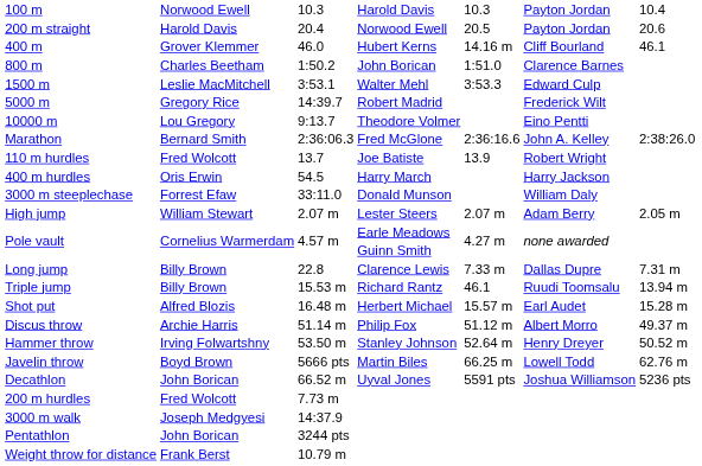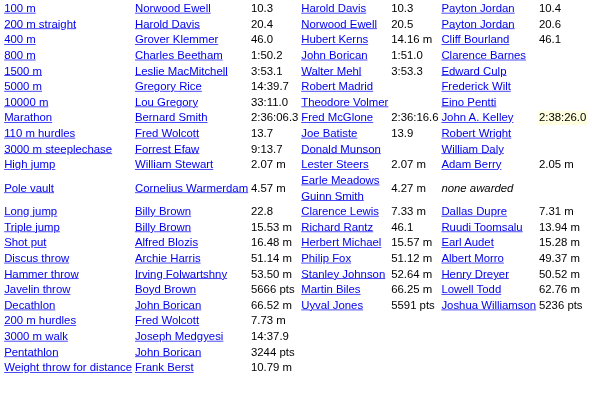10000 m | column 3: 9:13.7 -> 33:11.0
Marathon | column 7: no background -> lightyellow background
- row: 400 m hurdles | Oris Erwin | 54.5 | Harry March | Harry Jackson
3000 m steeplechase | column 3: 33:11.0 -> 9:13.7
